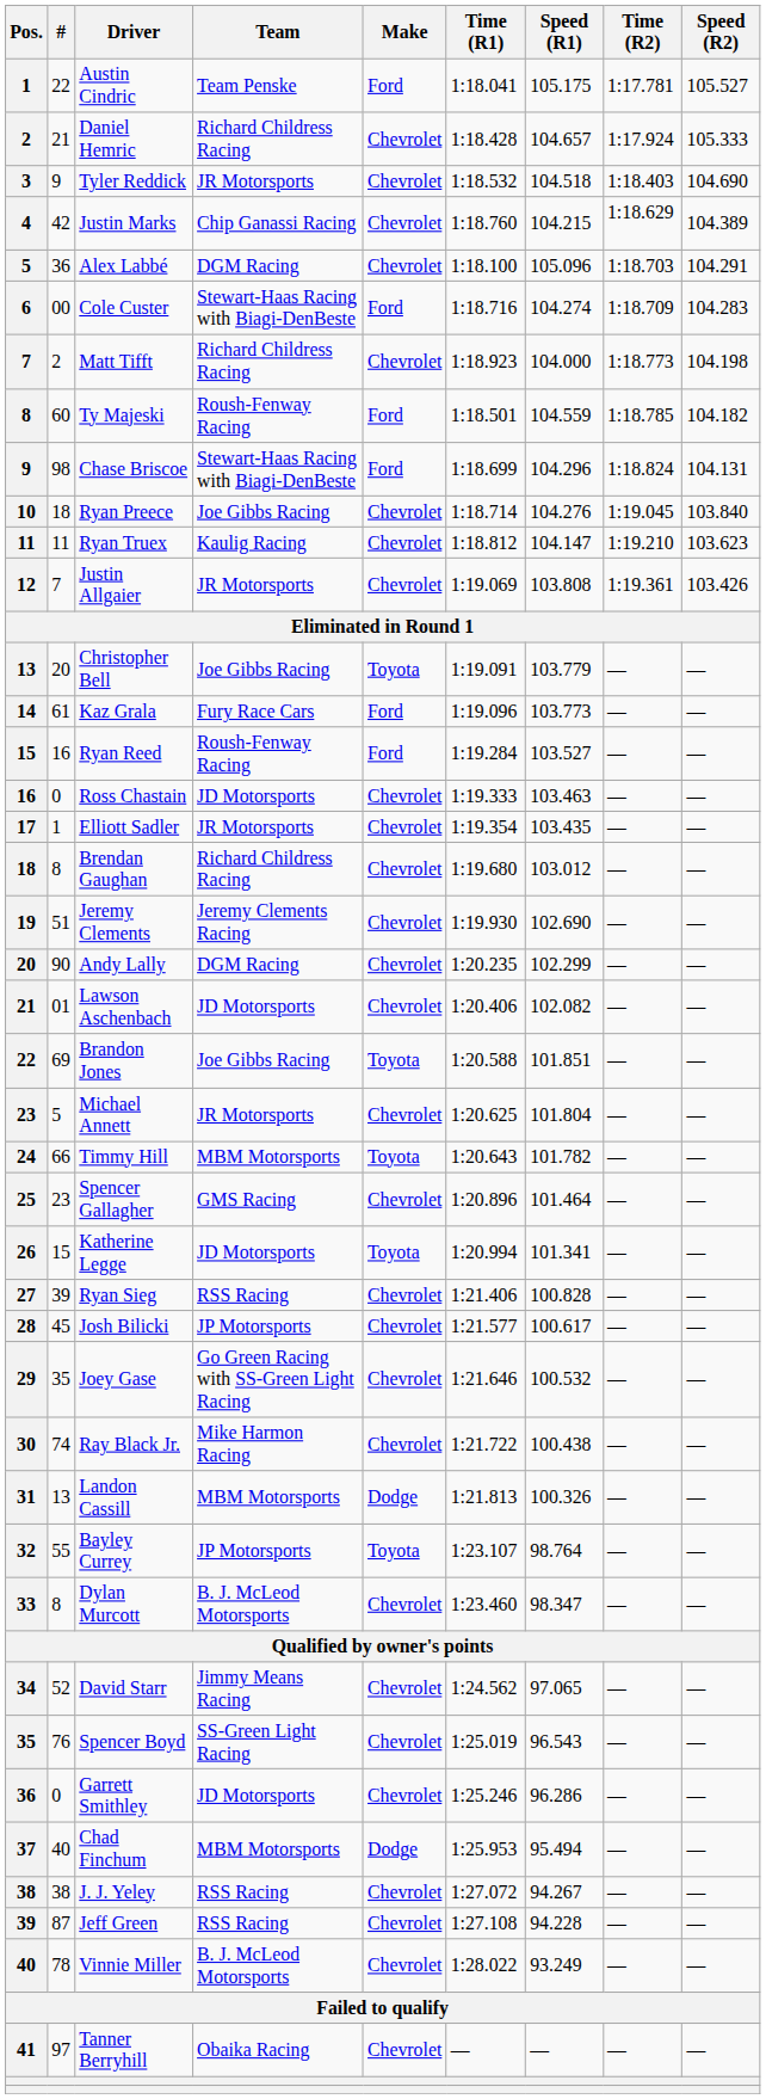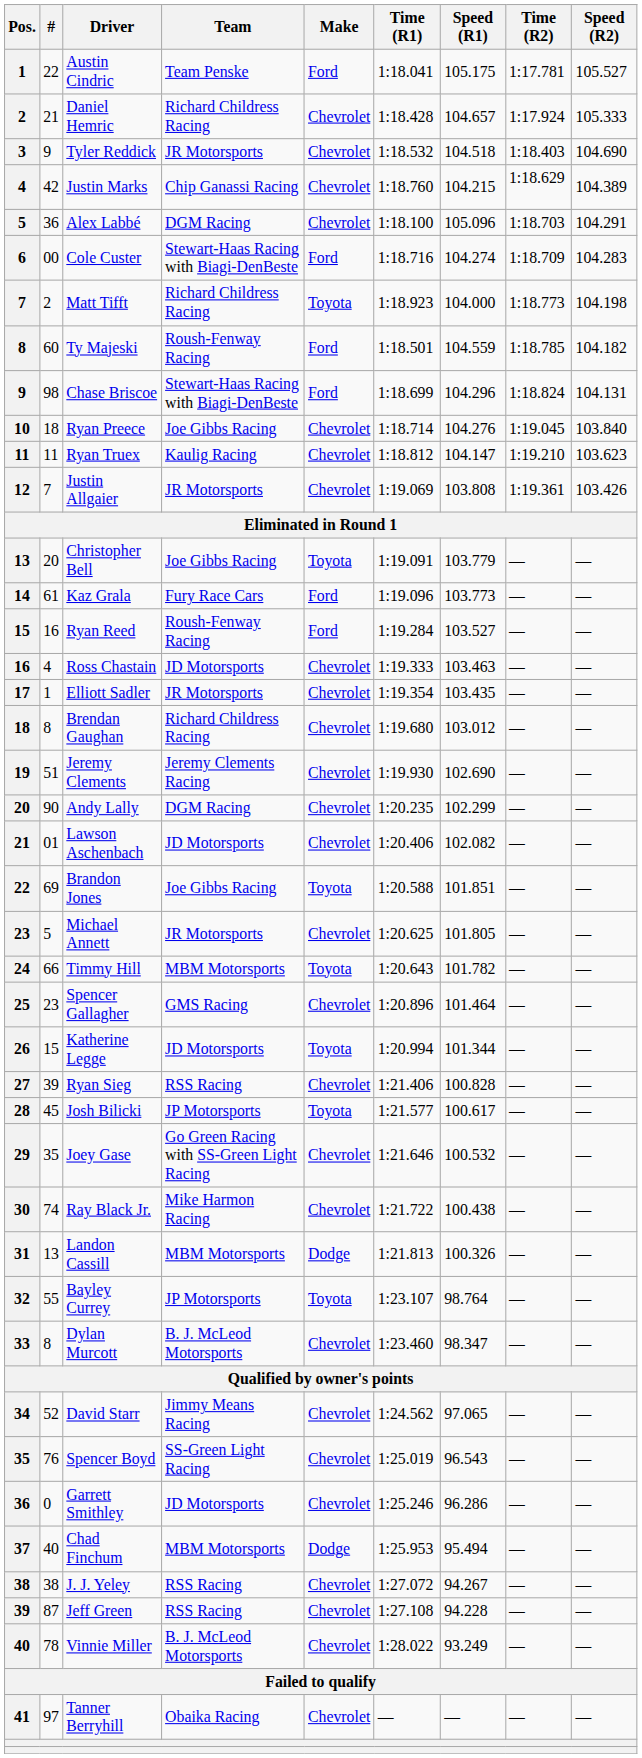Matt Tifft | Make: Chevrolet -> Toyota
Ross Chastain | #: 0 -> 4
Michael Annett | Speed (R1): 101.804 -> 101.805
Katherine Legge | Speed (R1): 101.341 -> 101.344
Josh Bilicki | Make: Chevrolet -> Toyota
